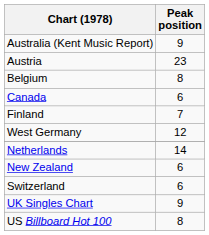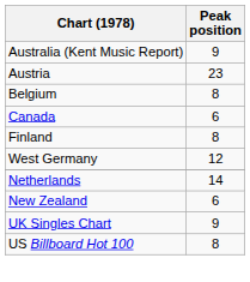Finland | Peak position: 7 -> 8
- row: Switzerland | 6
